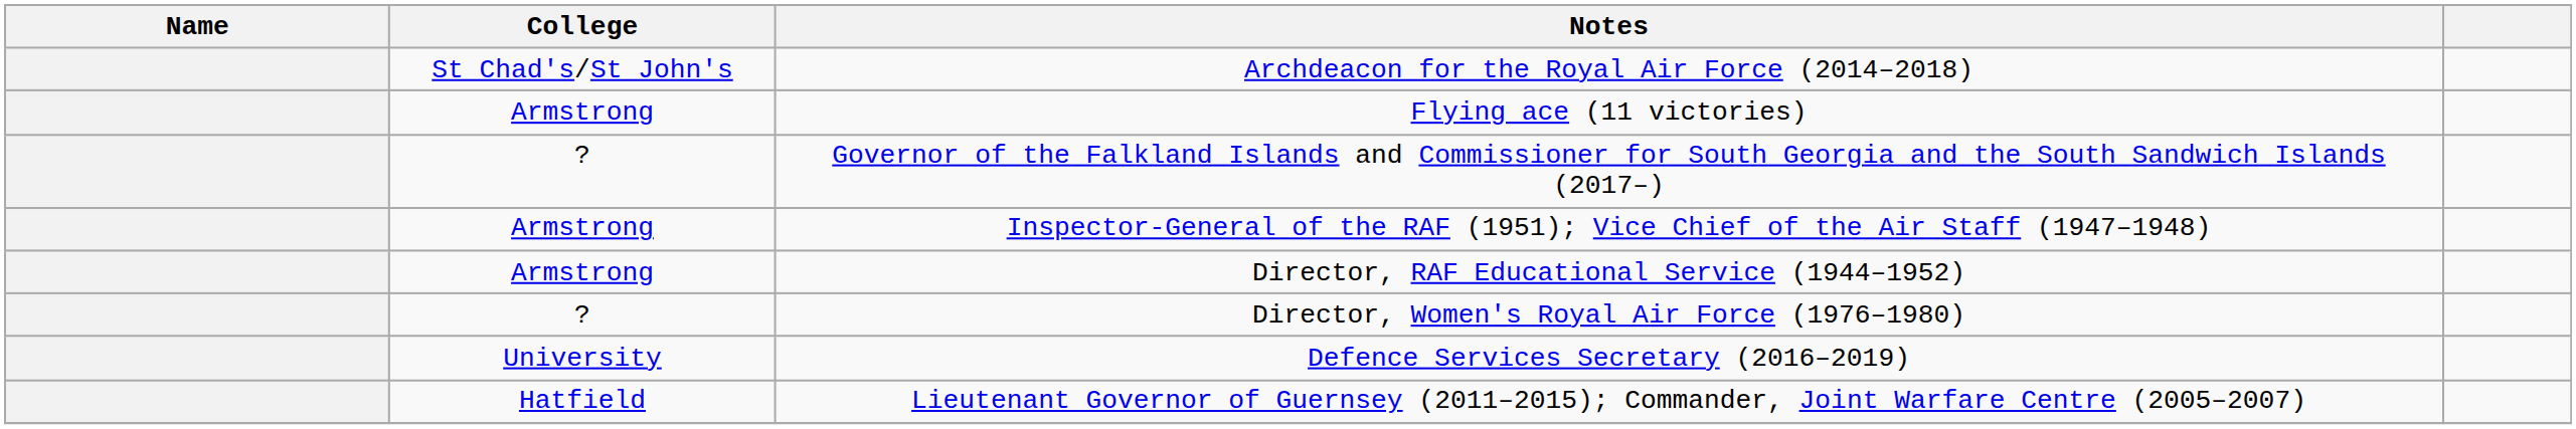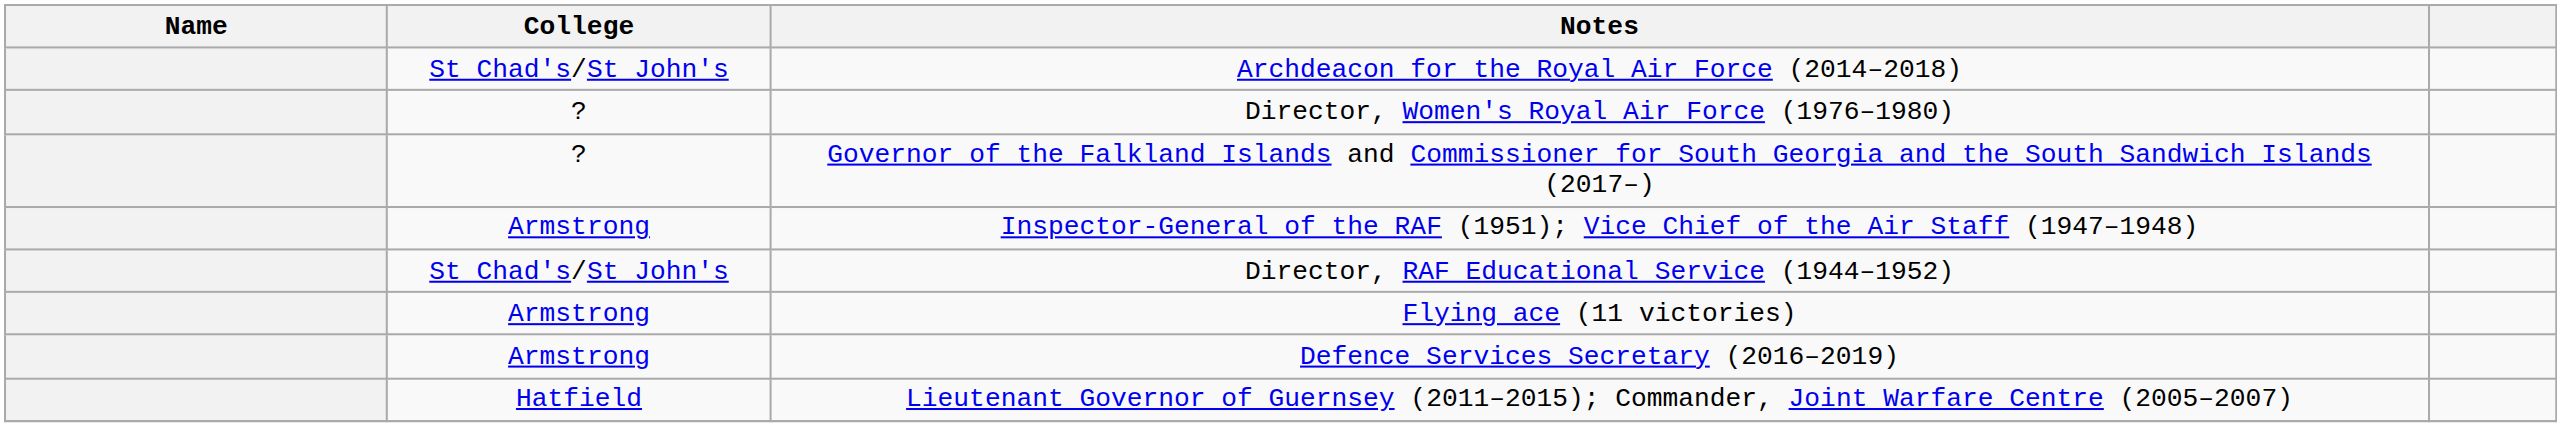rows swapped: Flying ace (11 victories) <-> Director, Women's Royal Air Force (1976–1980)
Director, RAF Educational Service (1944–1952) | College: Armstrong -> St Chad's/St John's
Defence Services Secretary (2016–2019) | College: University -> Armstrong
